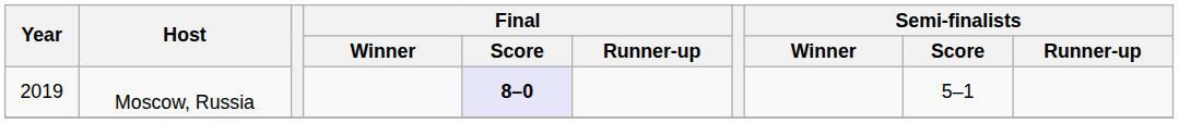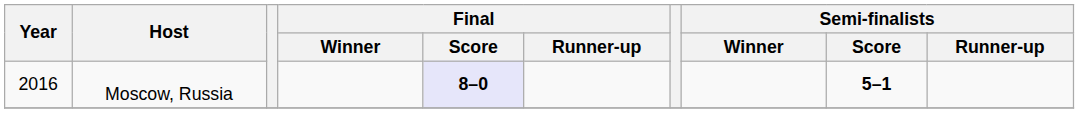Moscow, Russia | Year: 2019 -> 2016
Moscow, Russia | Semi-finalists / Score: normal -> bold
